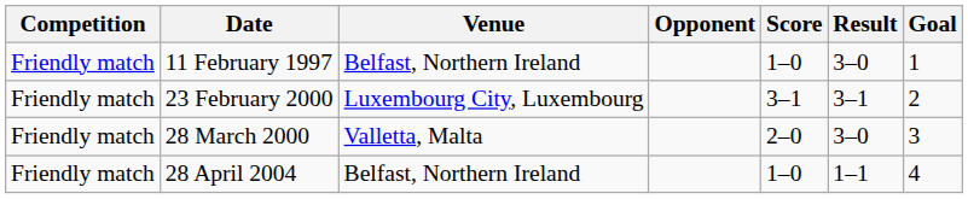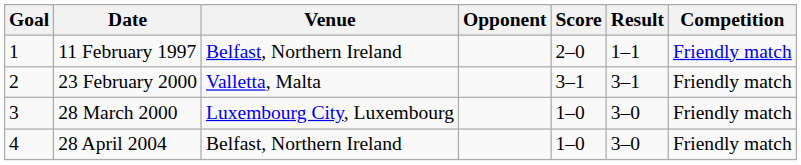columns swapped: Goal <-> Competition
11 February 1997 | Score: 1–0 -> 2–0
11 February 1997 | Result: 3–0 -> 1–1
23 February 2000 | Venue: Luxembourg City, Luxembourg -> Valletta, Malta
28 March 2000 | Venue: Valletta, Malta -> Luxembourg City, Luxembourg
28 March 2000 | Score: 2–0 -> 1–0
28 April 2004 | Result: 1–1 -> 3–0
